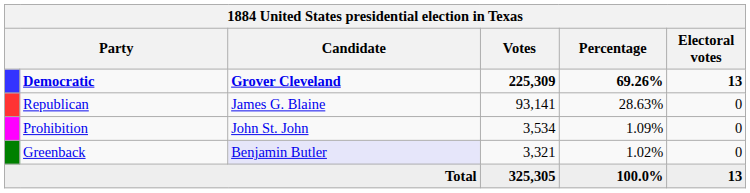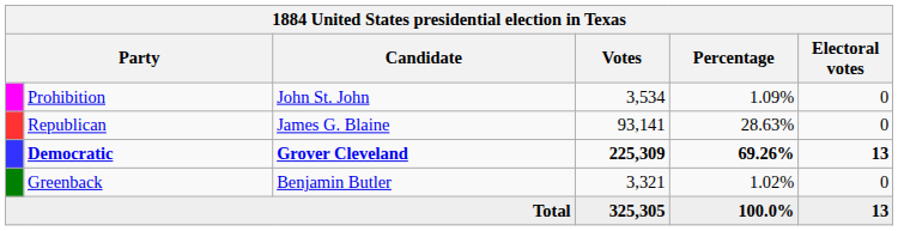rows swapped: Democratic <-> Prohibition
Greenback | Candidate: lavender background -> no background
